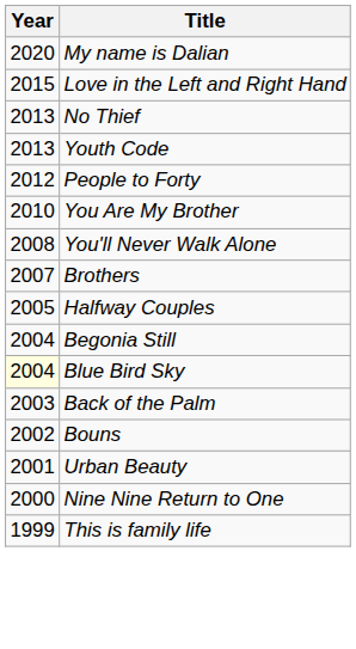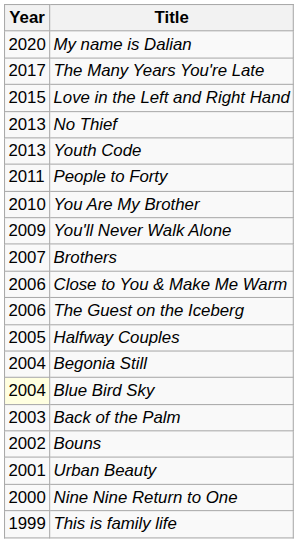+ row: 2017 | The Many Years You're Late
People to Forty | Year: 2012 -> 2011
You'll Never Walk Alone | Year: 2008 -> 2009
+ row: 2006 | Close to You & Make Me Warm
+ row: 2006 | The Guest on the Iceberg
